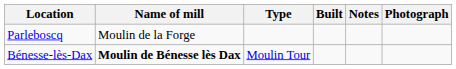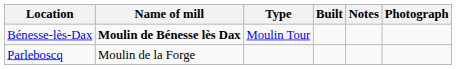rows swapped: Bénesse-lès-Dax <-> Parleboscq
